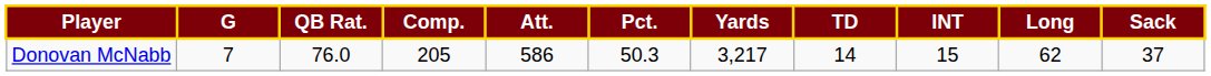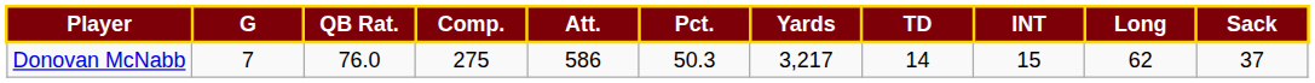Donovan McNabb | Comp.: 205 -> 275
